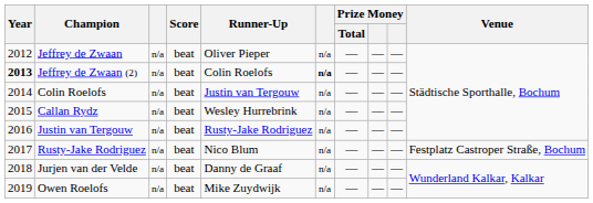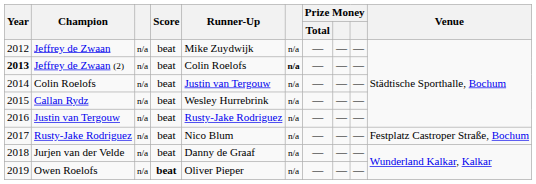Jeffrey de Zwaan | Runner-Up: Oliver Pieper -> Mike Zuydwijk
Owen Roelofs | Score: normal -> bold
Owen Roelofs | Runner-Up: Mike Zuydwijk -> Oliver Pieper
